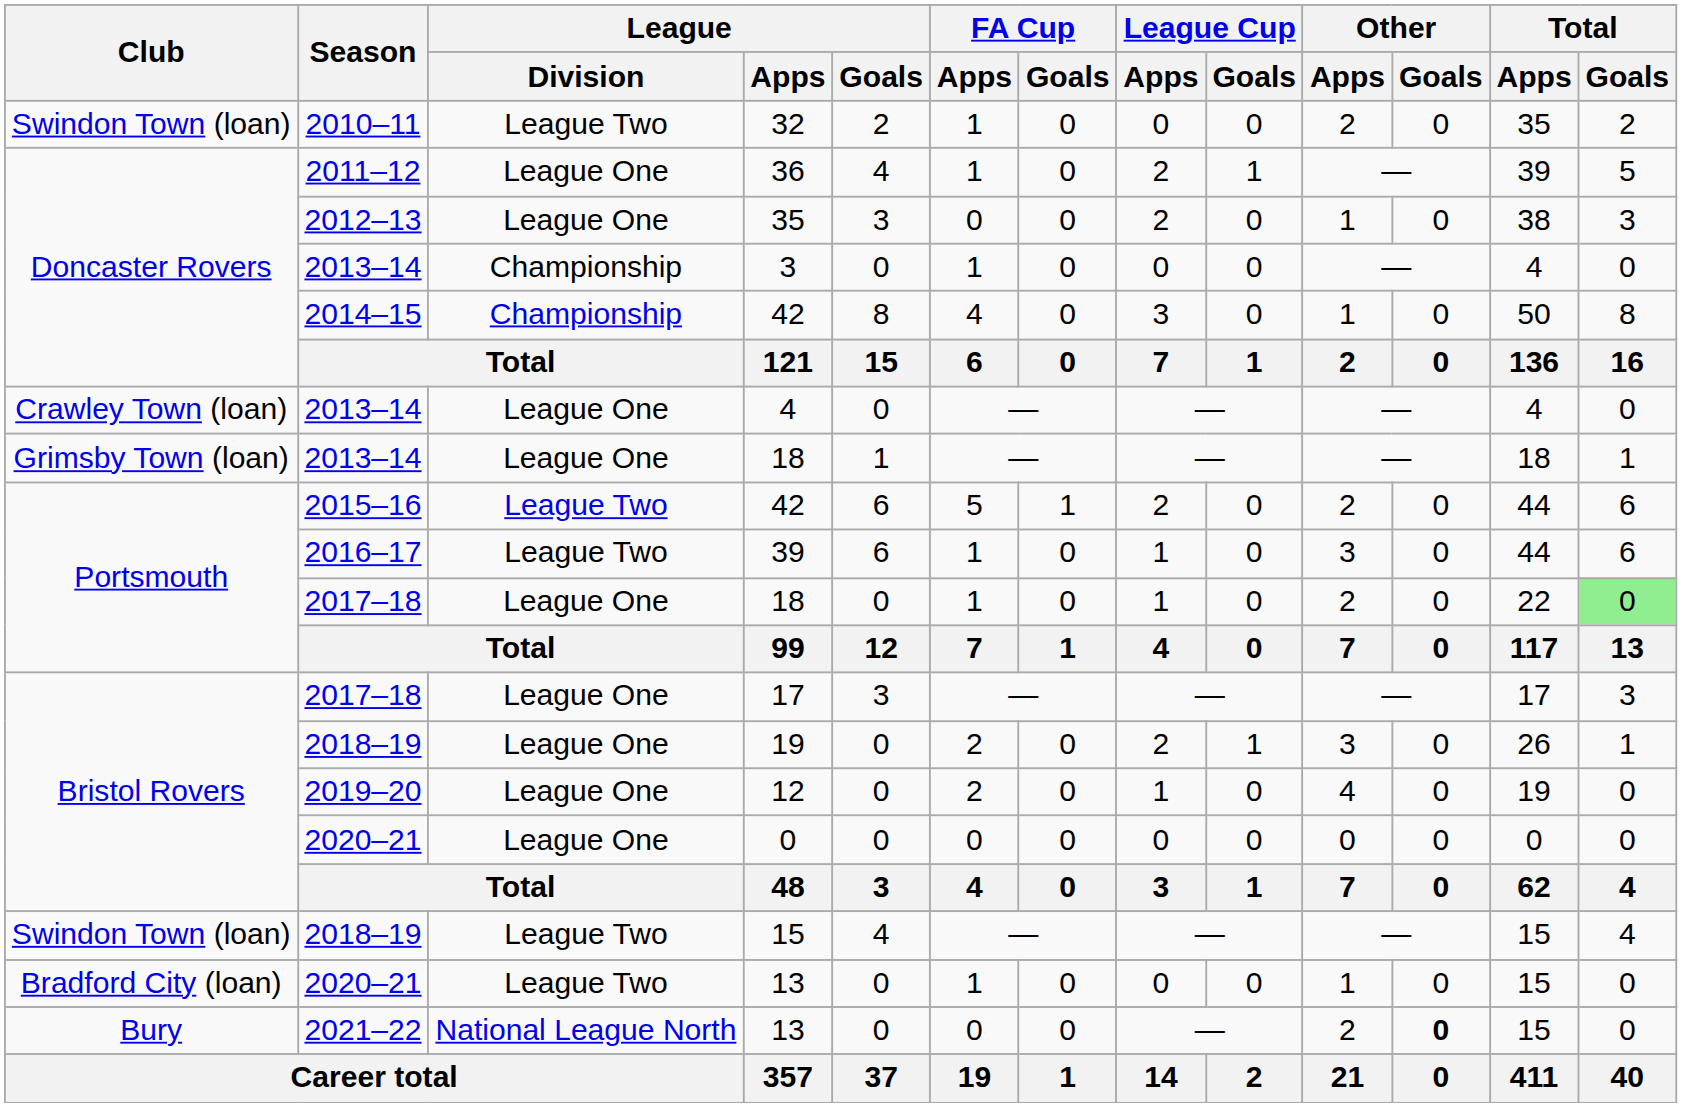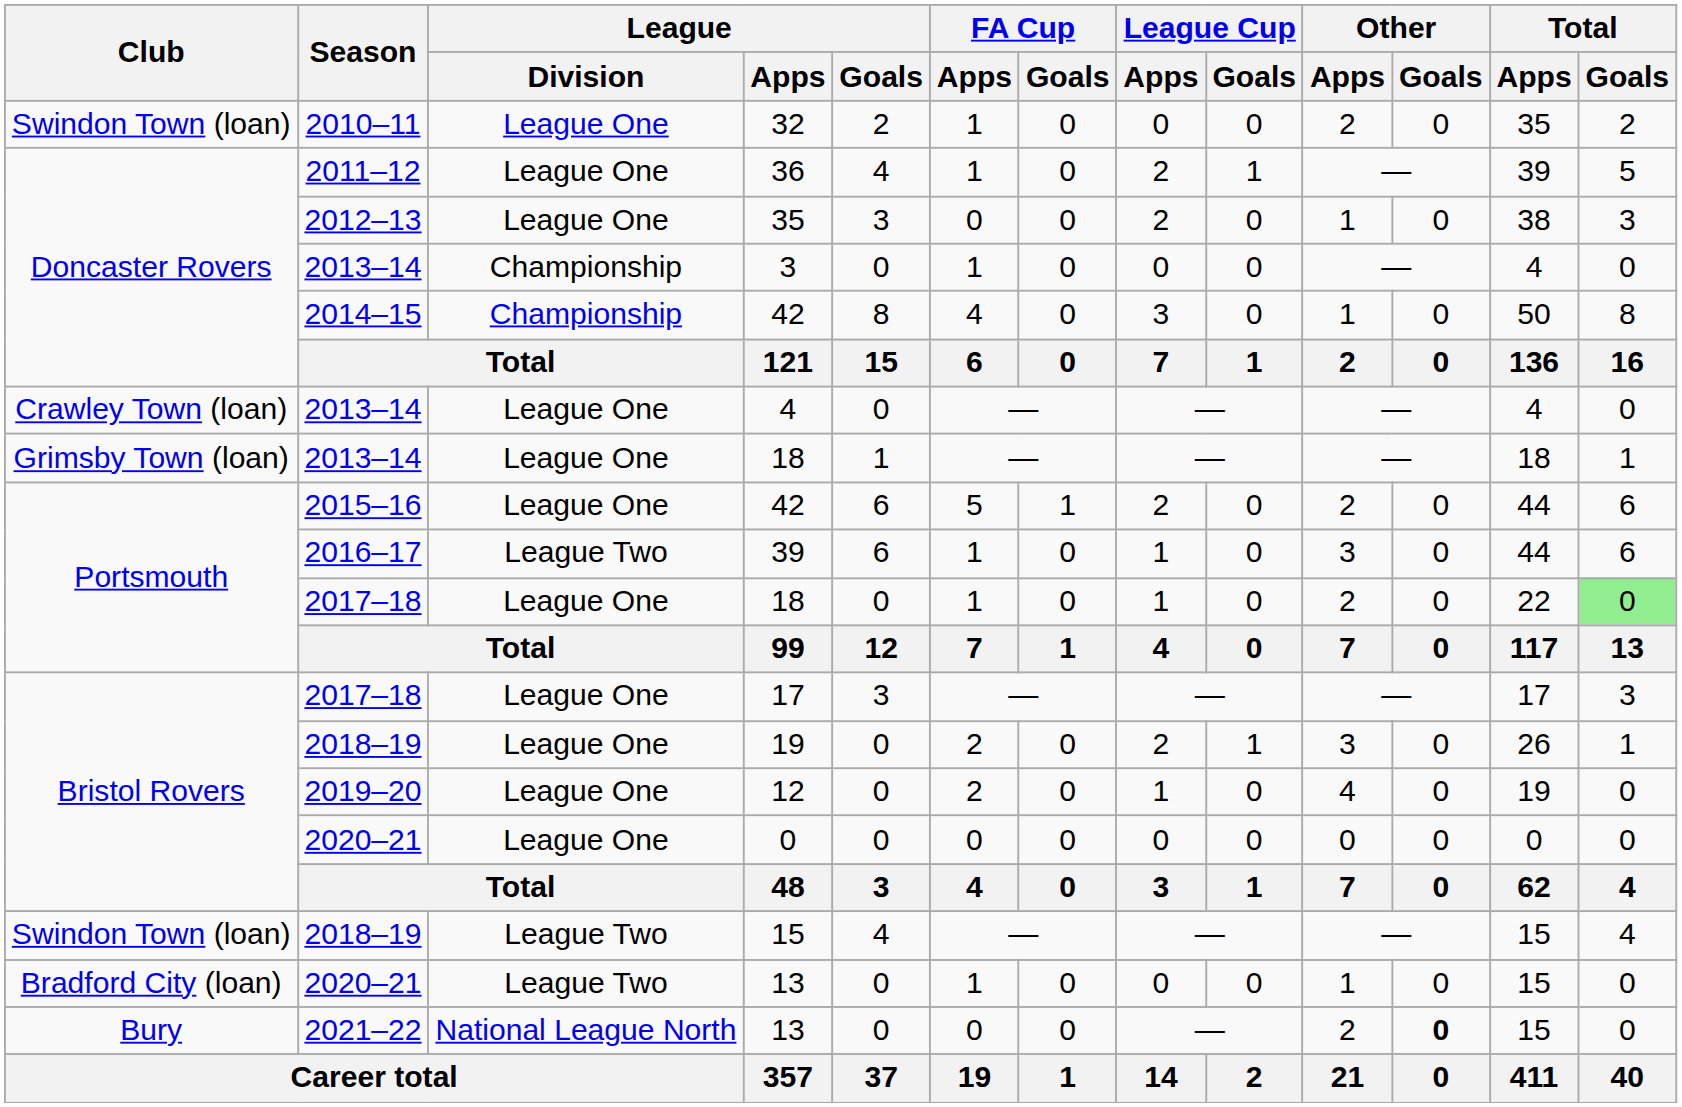32 | League / Division: League Two -> League One
2015–16 / 42 | League / Division: League Two -> League One
